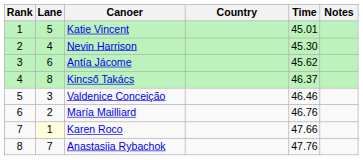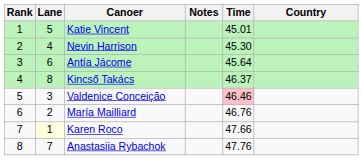columns swapped: Country <-> Notes
Antía Jácome | Time: 45.62 -> 45.64
Valdenice Conceição | Time: no background -> pink background
